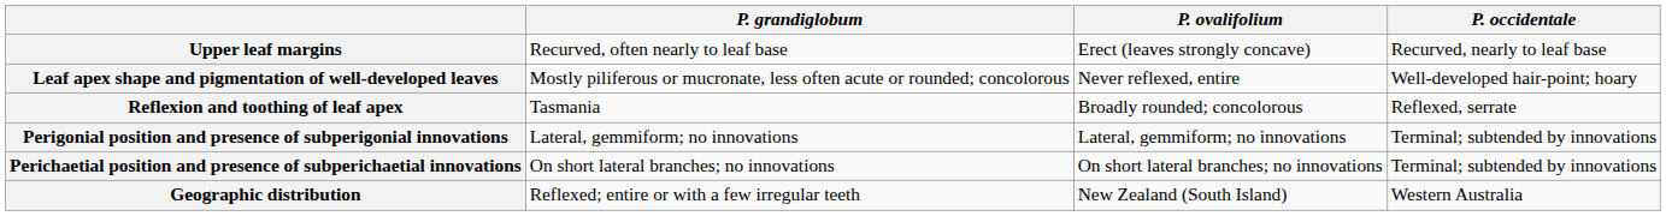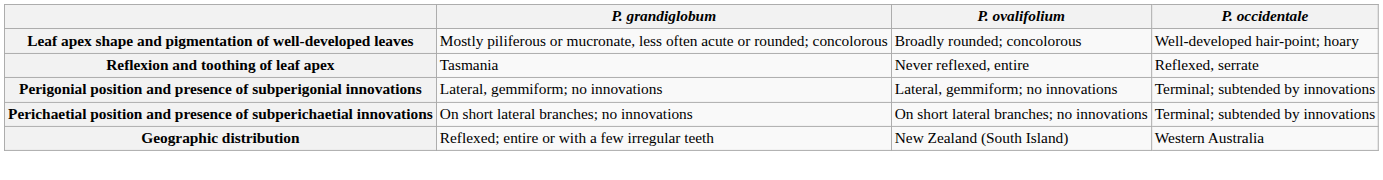- row: Upper leaf margins | Recurved, often nearly to leaf base | Erect (leaves strongly concave) | Recurved, nearly to leaf base
Leaf apex shape and pigmentation of well-developed leaves | P. ovalifolium: Never reflexed, entire -> Broadly rounded; concolorous
Reflexion and toothing of leaf apex | P. ovalifolium: Broadly rounded; concolorous -> Never reflexed, entire
